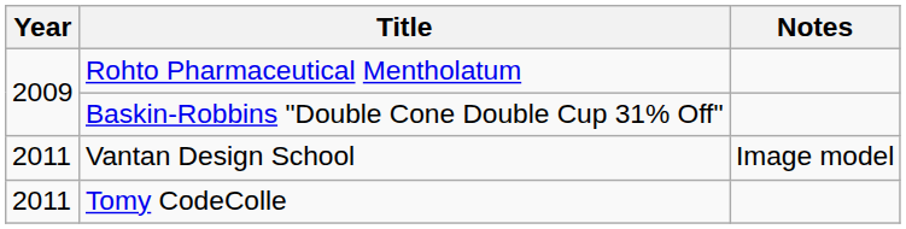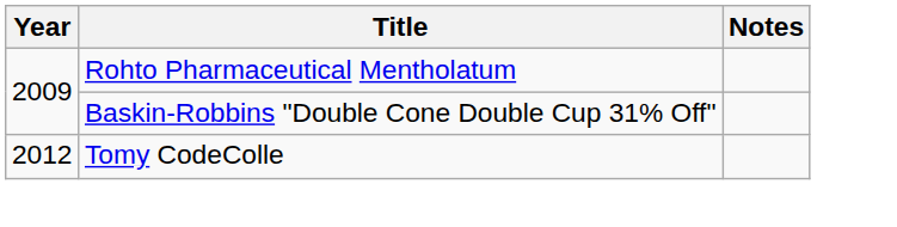- row: 2011 | Vantan Design School | Image model
Tomy CodeColle | Year: 2011 -> 2012
